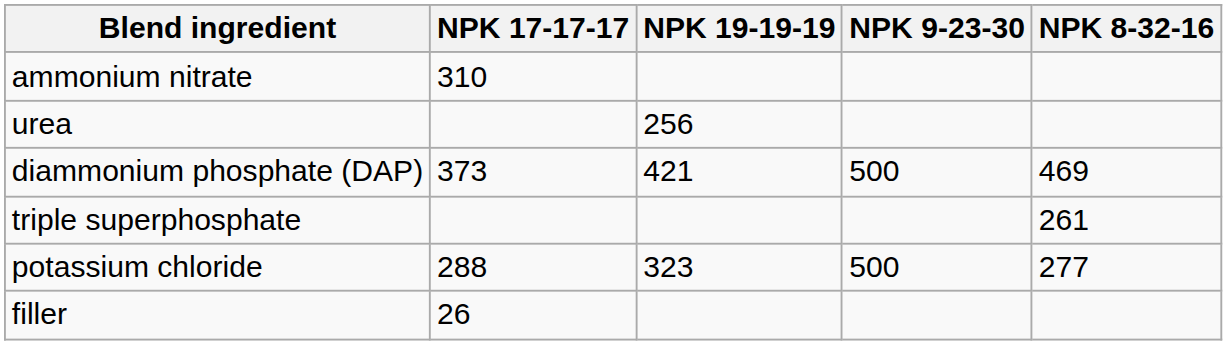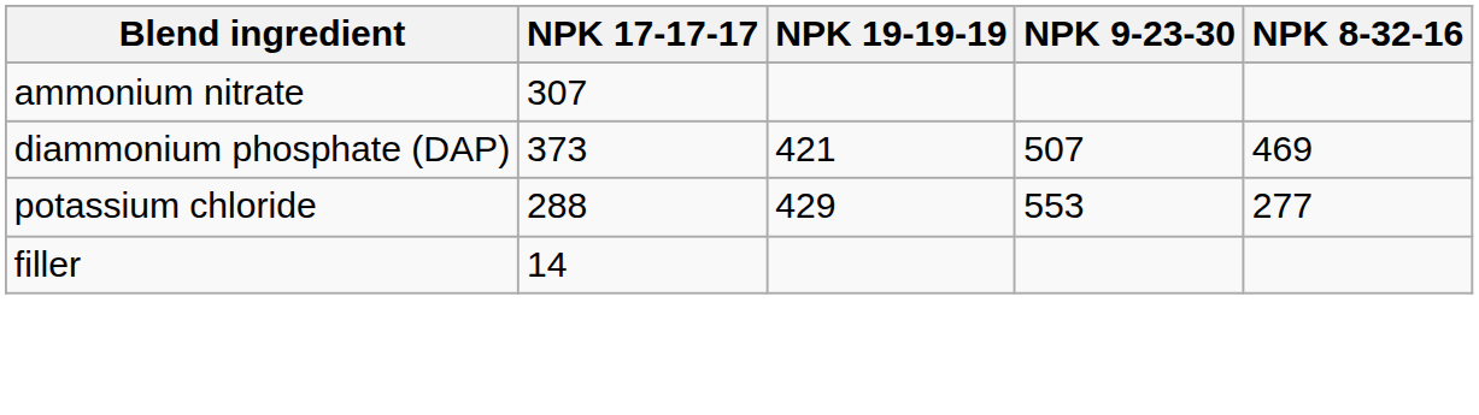ammonium nitrate | NPK 17-17-17: 310 -> 307
- row: urea | 256
diammonium phosphate (DAP) | NPK 9-23-30: 500 -> 507
- row: triple superphosphate | 261
potassium chloride | NPK 19-19-19: 323 -> 429
potassium chloride | NPK 9-23-30: 500 -> 553
filler | NPK 17-17-17: 26 -> 14
